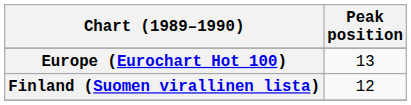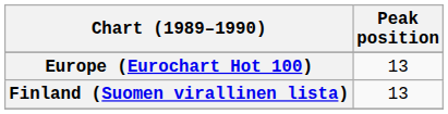Finland (Suomen virallinen lista) | Peak position: 12 -> 13
